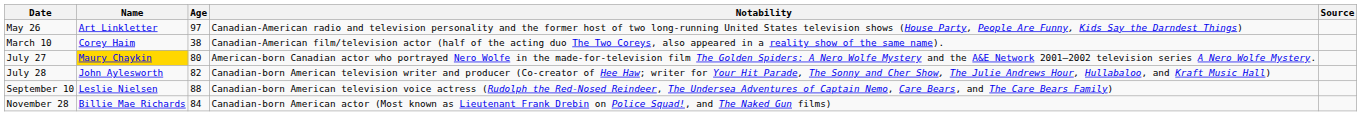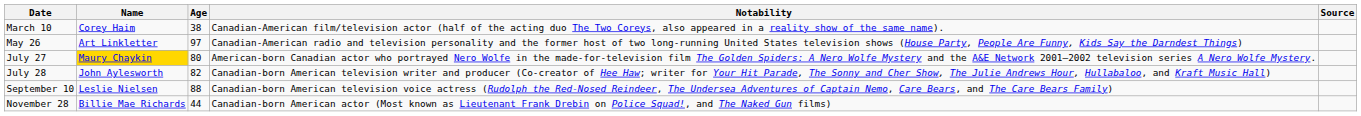rows swapped: March 10 <-> May 26
November 28 | Age: 84 -> 44
